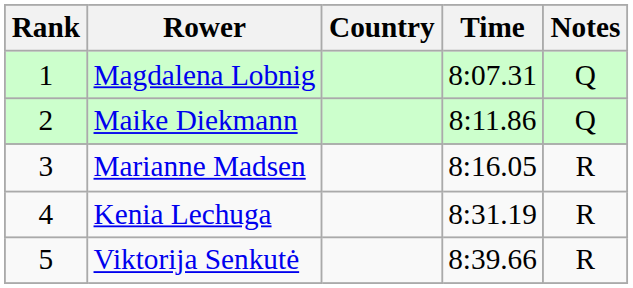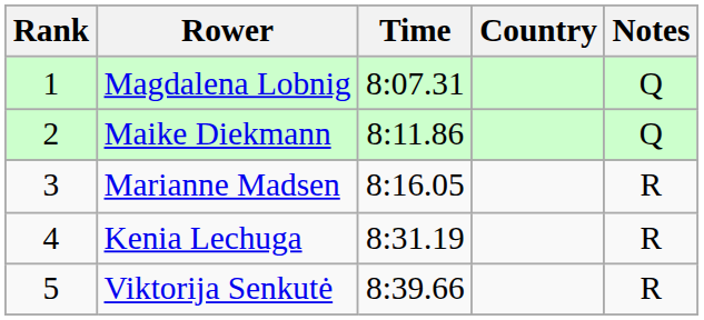columns swapped: Country <-> Time
